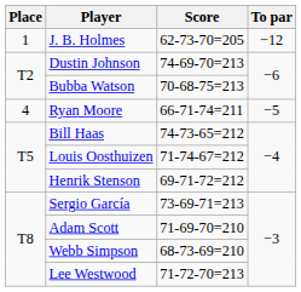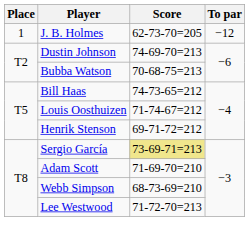- row: 4 | Ryan Moore | 66-71-74=211 | −5
Sergio García | Score: no background -> khaki background
